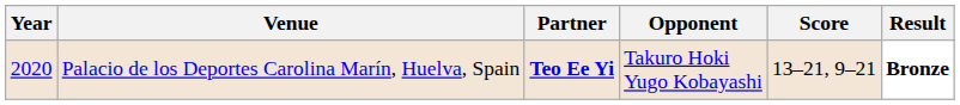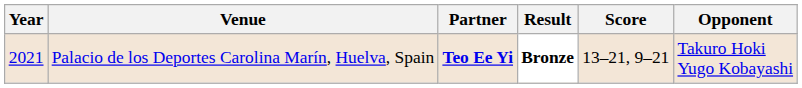columns swapped: Opponent <-> Result
Palacio de los Deportes Carolina Marín, Huelva, Spain | Year: 2020 -> 2021
